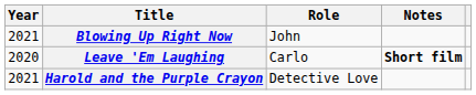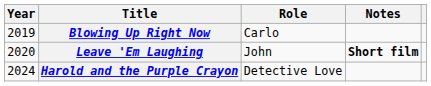Blowing Up Right Now | Year: 2021 -> 2019
Blowing Up Right Now | Role: John -> Carlo
Leave 'Em Laughing | Role: Carlo -> John
Harold and the Purple Crayon | Year: 2021 -> 2024
